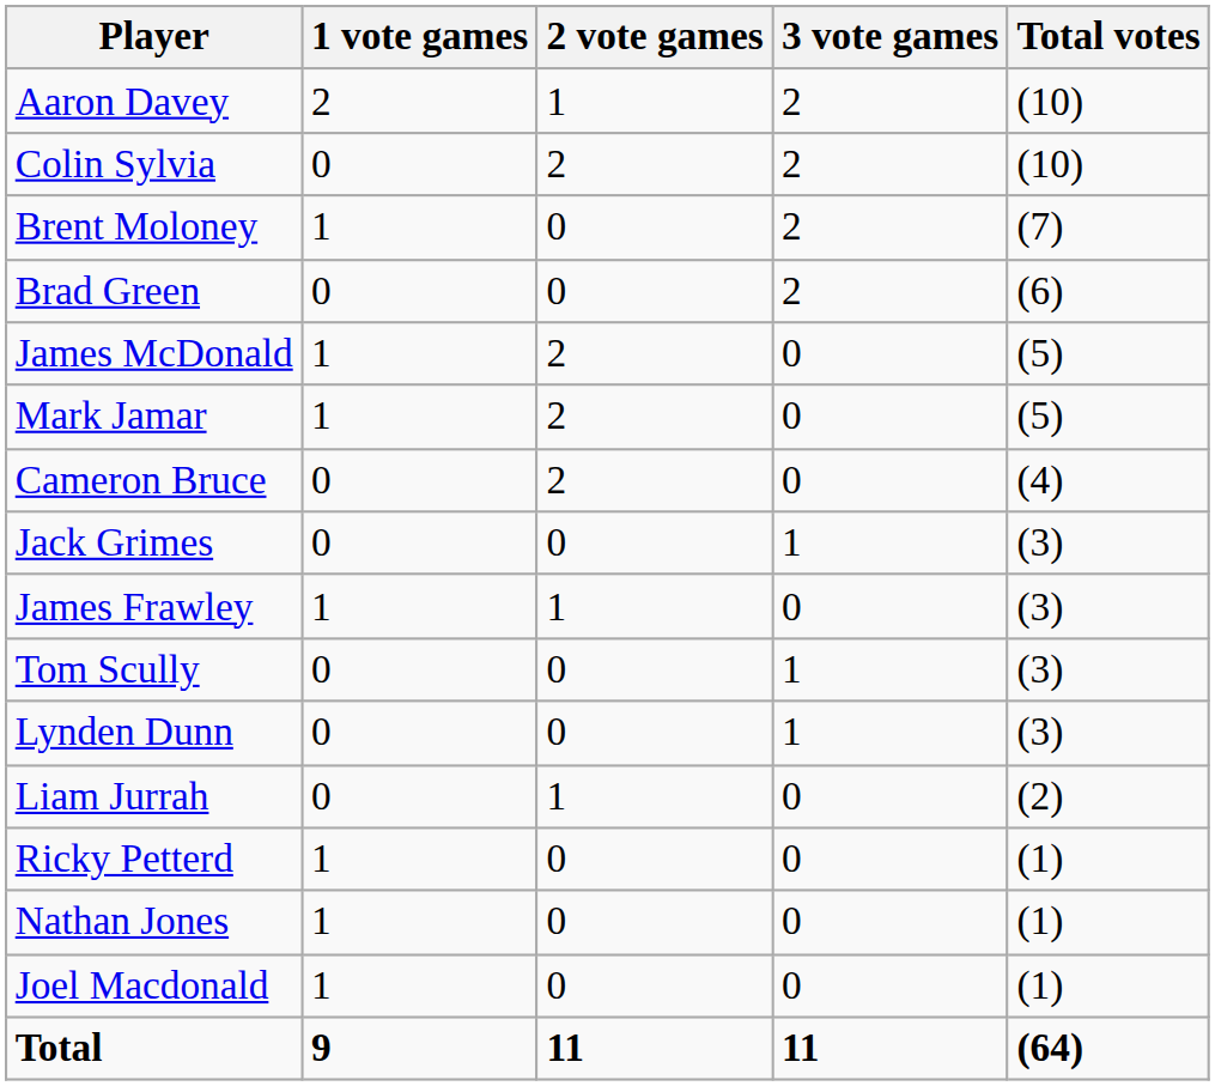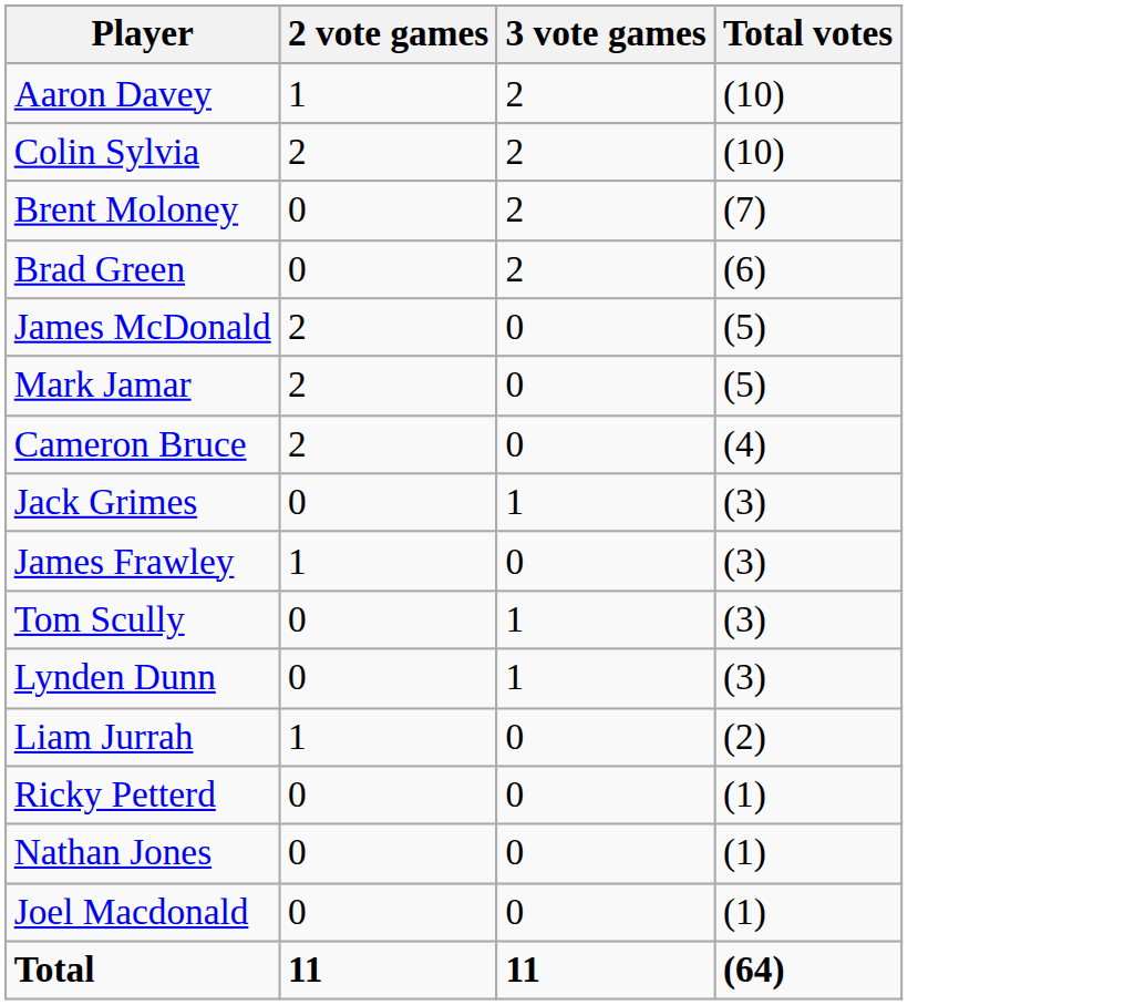- column: 1 vote games | 2 | 0 | 1 | 0 | 1 | 1 | 0 | 0 | 1 | 0 | 0 | 0 | 1 | 1 | 1 | 9
